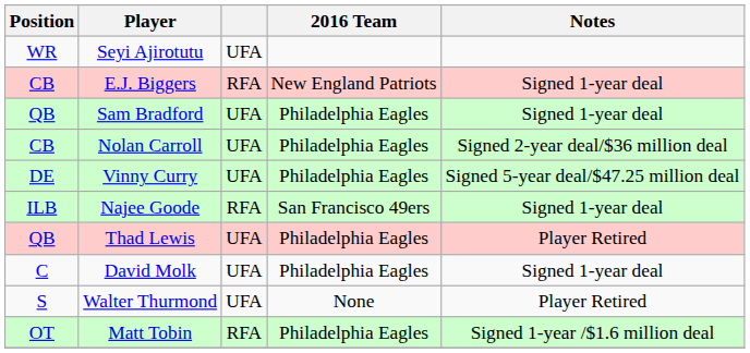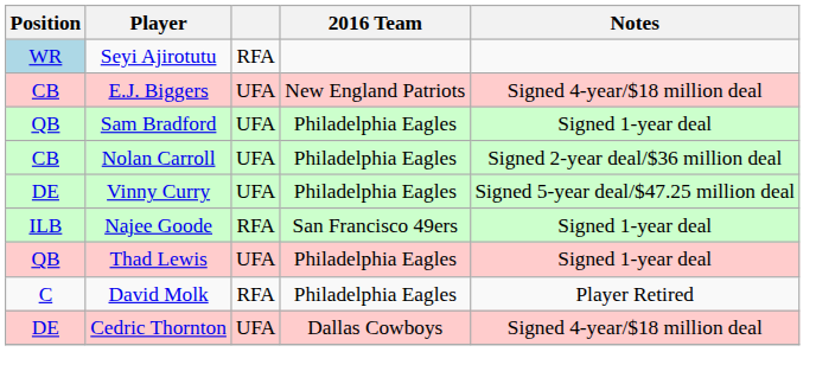Seyi Ajirotutu | Position: no background -> lightblue background
Seyi Ajirotutu | column 3: UFA -> RFA
E.J. Biggers | column 3: RFA -> UFA
E.J. Biggers | Notes: Signed 1-year deal -> Signed 4-year/$18 million deal
Thad Lewis | Notes: Player Retired -> Signed 1-year deal
David Molk | column 3: UFA -> RFA
David Molk | Notes: Signed 1-year deal -> Player Retired
+ row: DE | Cedric Thornton | UFA | Dallas Cowboys | Signed 4-year/$18 million deal
- row: S | Walter Thurmond | UFA | None | Player Retired
- row: OT | Matt Tobin | RFA | Philadelphia Eagles | Signed 1-year /$1.6 million deal
